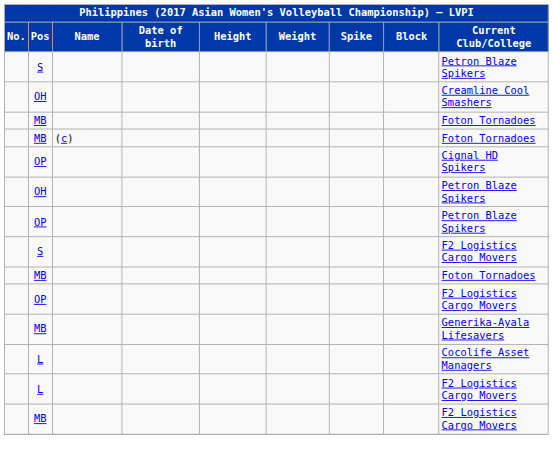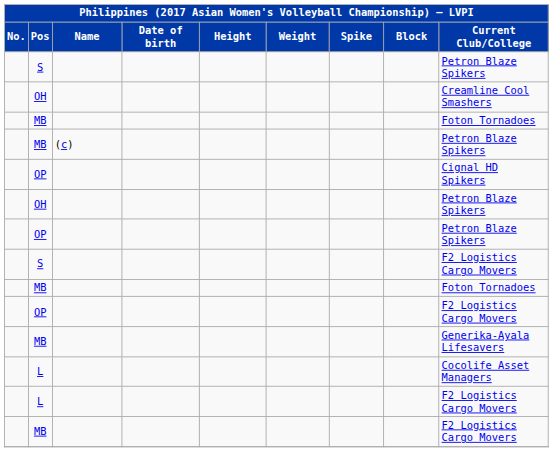MB / (c) | Current Club/College: Foton Tornadoes -> Petron Blaze Spikers
